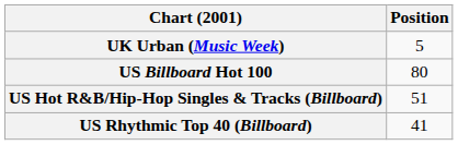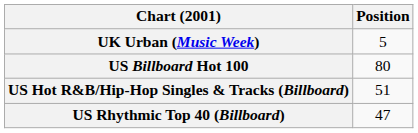US Rhythmic Top 40 (Billboard) | Position: 41 -> 47
